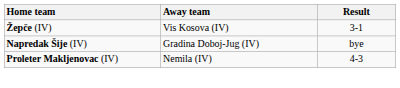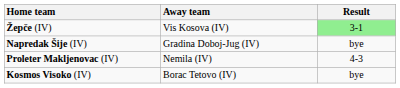Žepče (IV) | Result: no background -> lightgreen background
+ row: Kosmos Visoko (IV) | Borac Tetovo (IV) | bye
